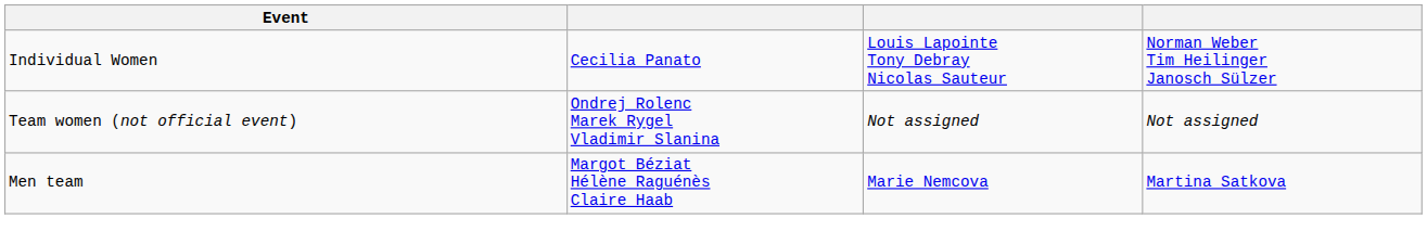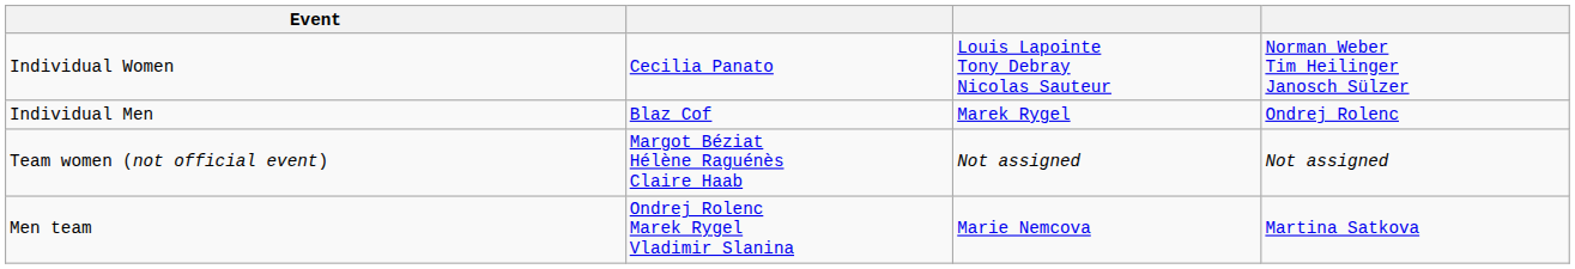+ row: Individual Men | Blaz Cof | Marek Rygel | Ondrej Rolenc
Team women (not official event) | column 2: Ondrej Rolenc Marek Rygel Vladimir Slanina -> Margot Béziat Hélène Raguénès Claire Haab
Men team | column 2: Margot Béziat Hélène Raguénès Claire Haab -> Ondrej Rolenc Marek Rygel Vladimir Slanina
